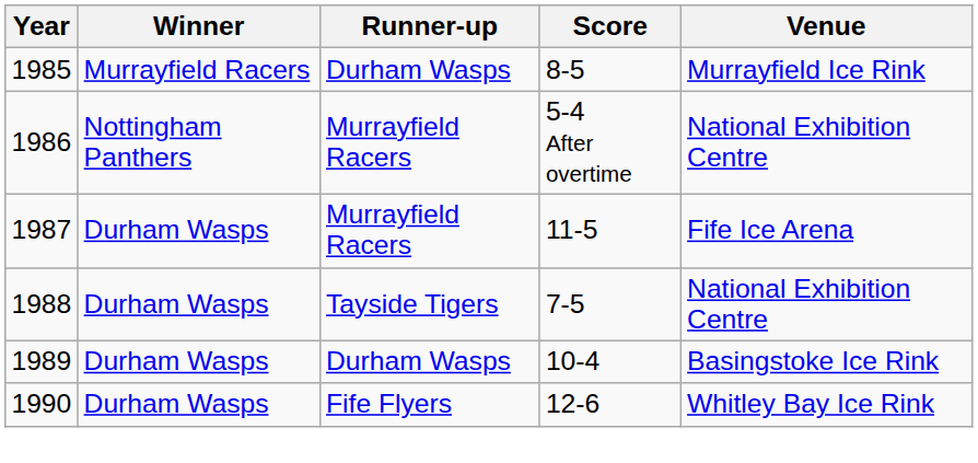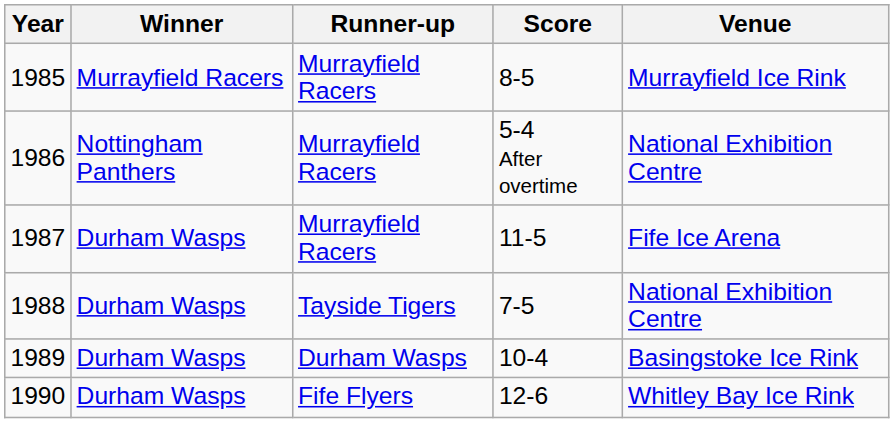1985 | Runner-up: Durham Wasps -> Murrayfield Racers
